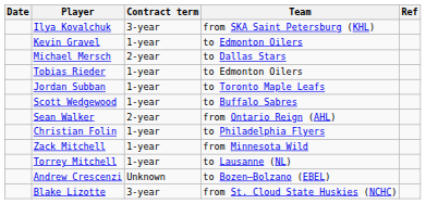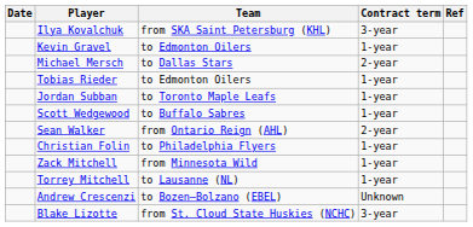columns swapped: Team <-> Contract term
